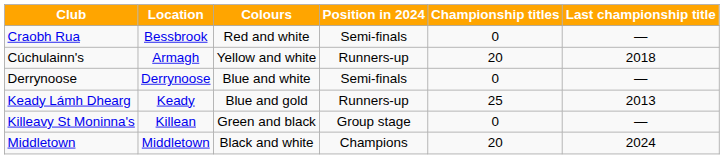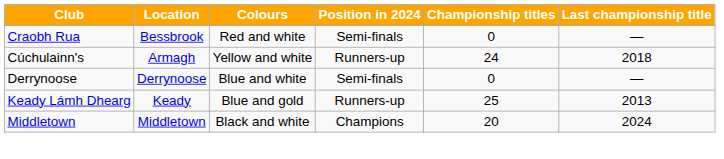Cúchulainn's | Championship titles: 20 -> 24
- row: Killeavy St Moninna's | Killean | Green and black | Group stage | 0 | —
